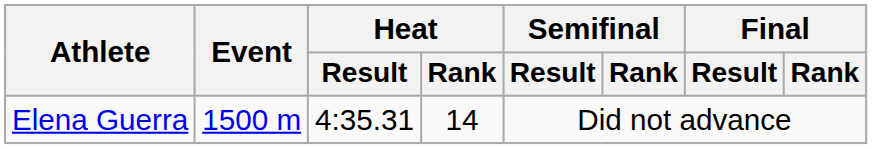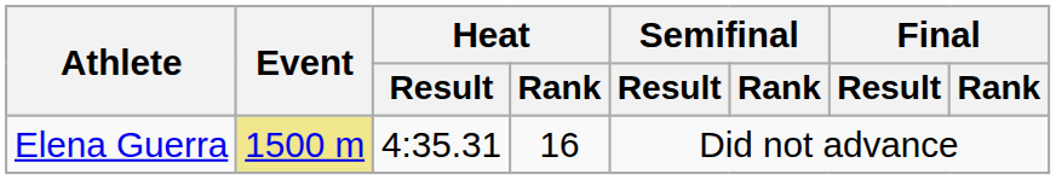Elena Guerra | Event: no background -> khaki background
Elena Guerra | Heat / Rank: 14 -> 16
